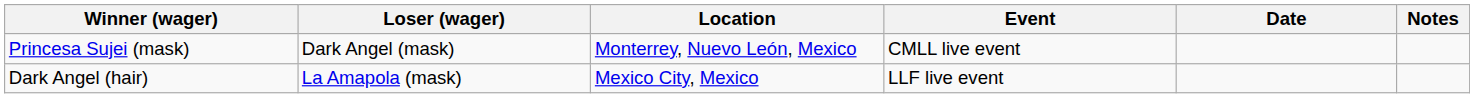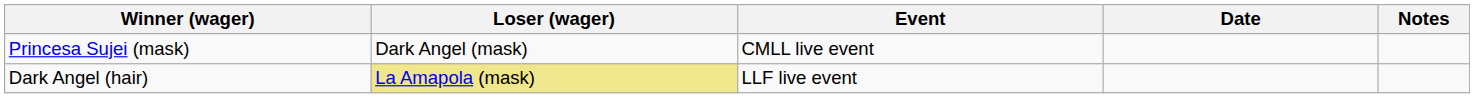- column: Location | Monterrey, Nuevo León, Mexico | Mexico City, Mexico
Dark Angel (hair) | Loser (wager): no background -> khaki background
